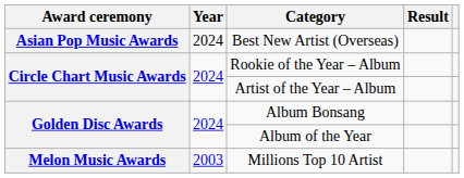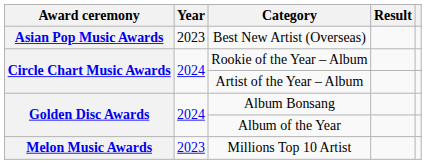Best New Artist (Overseas) | Year: 2024 -> 2023
Millions Top 10 Artist | Year: 2003 -> 2023
